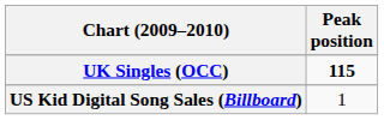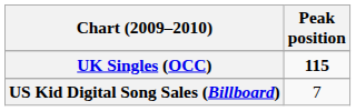US Kid Digital Song Sales (Billboard) | Peak position: 1 -> 7
